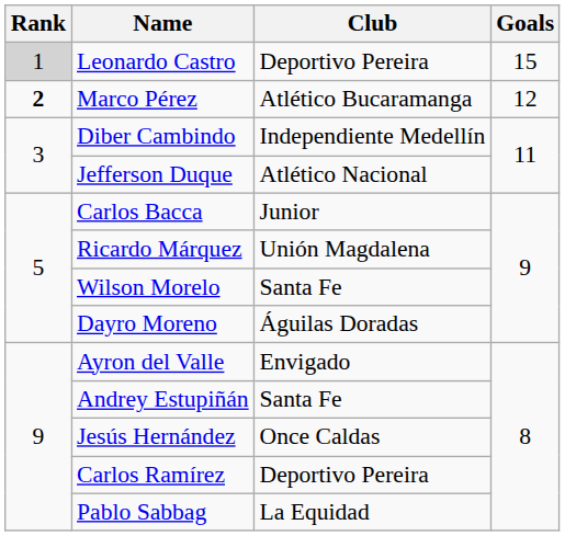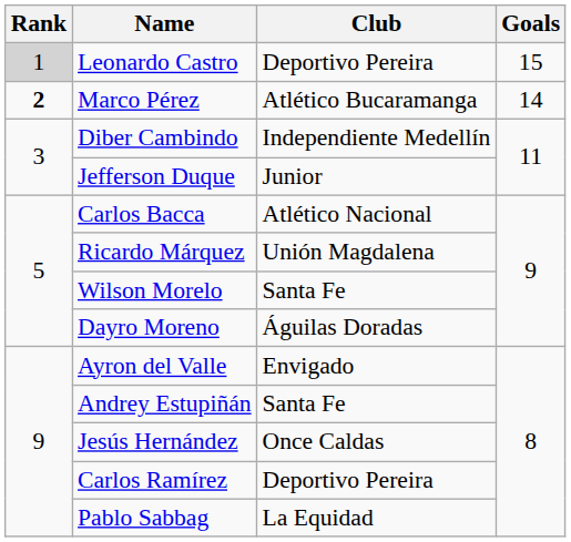Marco Pérez | Goals: 12 -> 14
Jefferson Duque | Club: Atlético Nacional -> Junior
Carlos Bacca | Club: Junior -> Atlético Nacional
